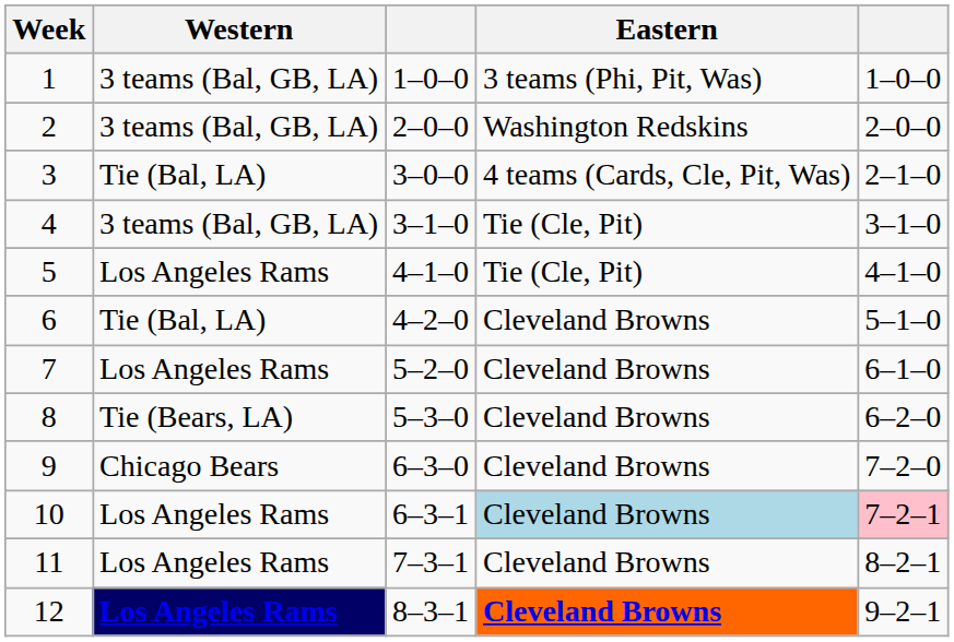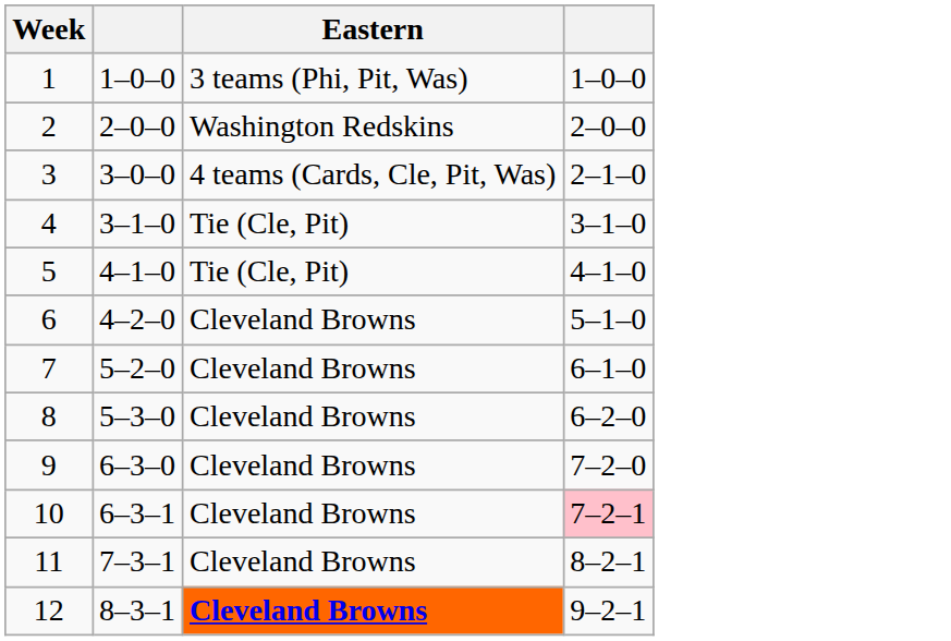- column: Western | 3 teams (Bal, GB, LA) | 3 teams (Bal, GB, LA) | Tie (Bal, LA) | 3 teams (Bal, GB, LA) | Los Angeles Rams | Tie (Bal, LA) | Los Angeles Rams | Tie (Bears, LA) | Chicago Bears | Los Angeles Rams | Los Angeles Rams | Los Angeles Rams
10 | Eastern: lightblue background -> no background
